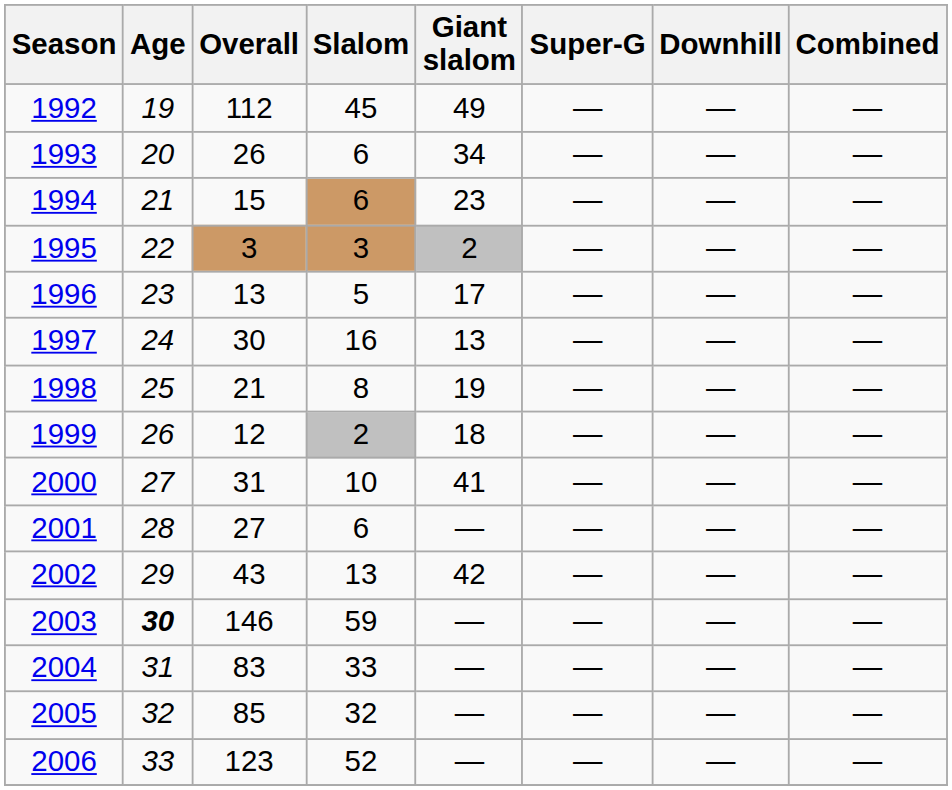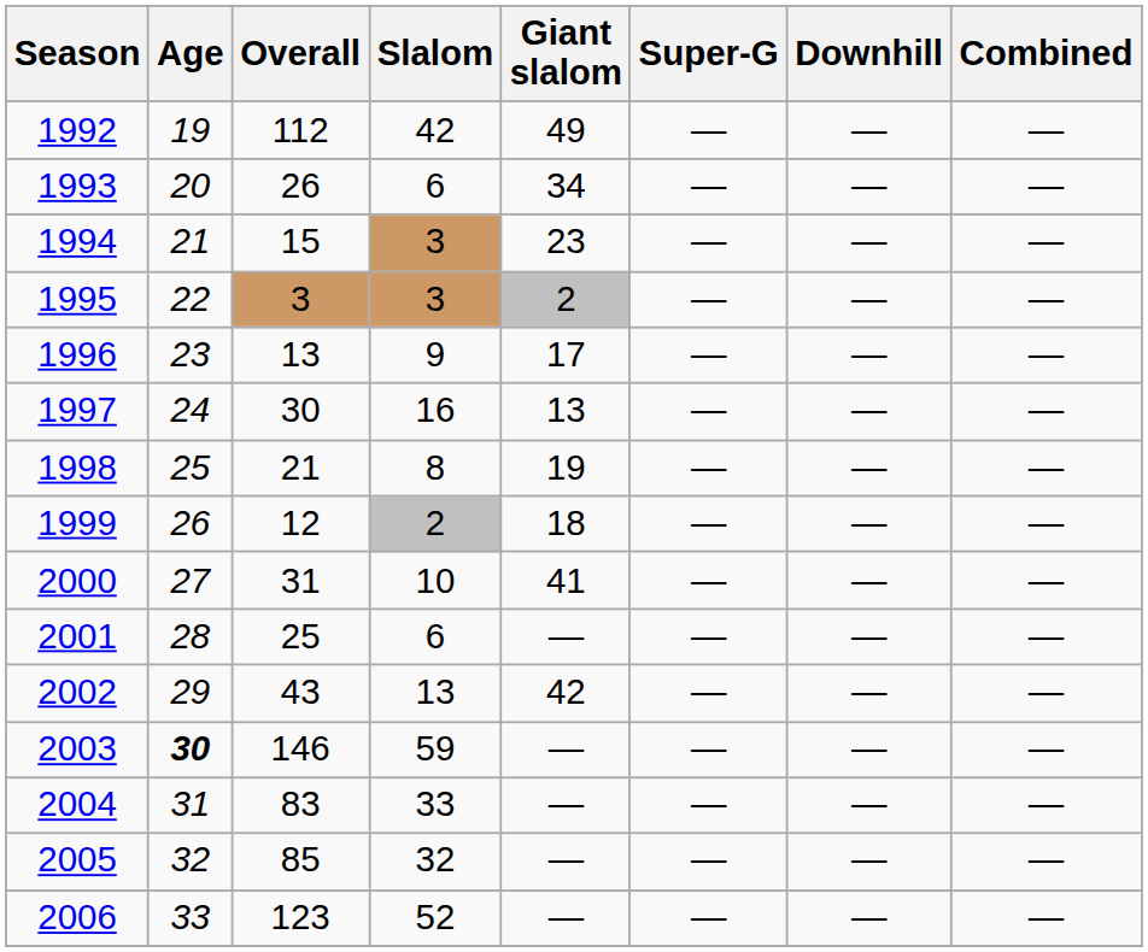1992 | Slalom: 45 -> 42
1994 | Slalom: 6 -> 3
1996 | Slalom: 5 -> 9
2001 | Overall: 27 -> 25
